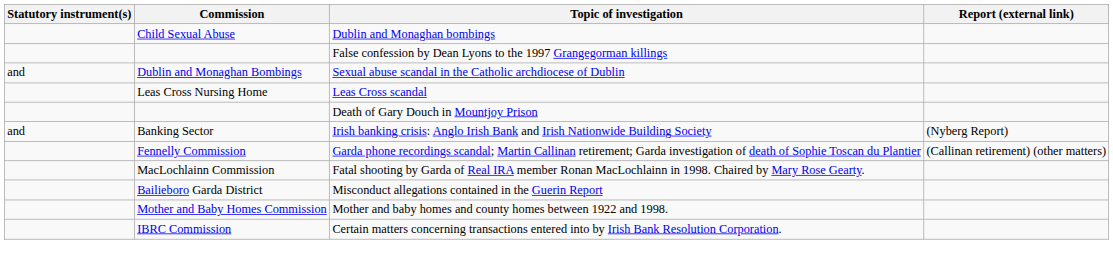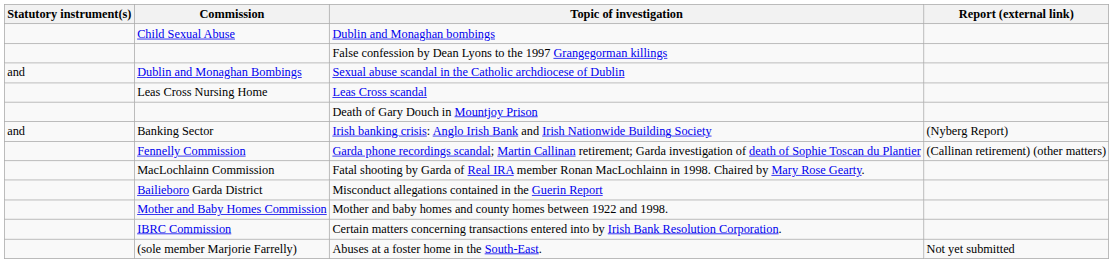+ row: (sole member Marjorie Farrelly) | Abuses at a foster home in the South-East. | Not yet submitted
